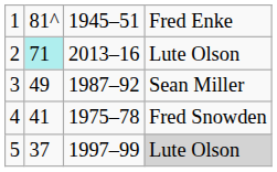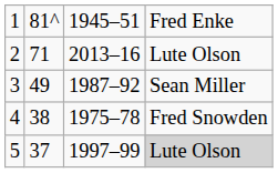2 | column 2: paleturquoise background -> no background
4 | column 2: 41 -> 38
